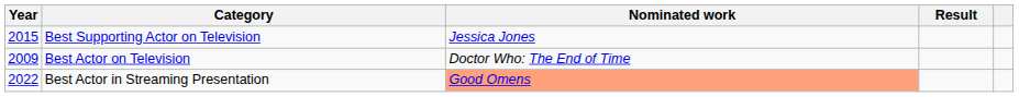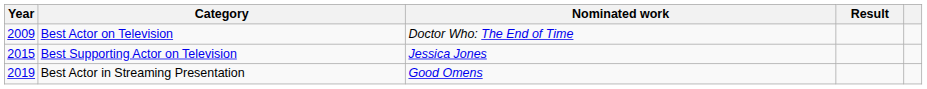rows swapped: Best Actor on Television <-> Best Supporting Actor on Television
Best Actor in Streaming Presentation | Year: 2022 -> 2019
Best Actor in Streaming Presentation | Nominated work: lightsalmon background -> no background
